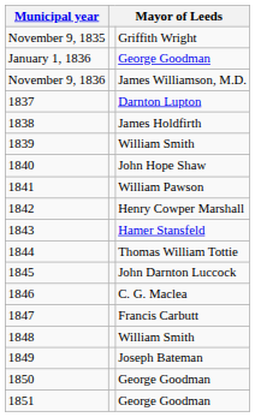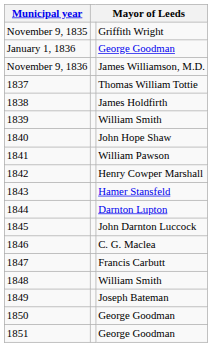1837 | column 3: Darnton Lupton -> Thomas William Tottie
1844 | column 3: Thomas William Tottie -> Darnton Lupton
